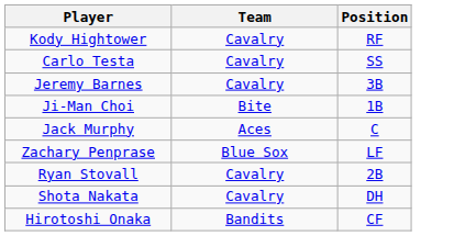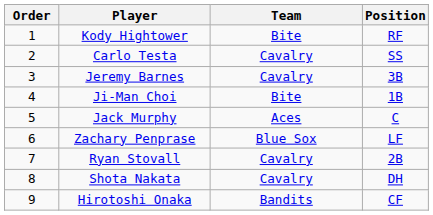+ column: Order | 1 | 2 | 3 | 4 | 5 | 6 | 7 | 8 | 9
Kody Hightower | Team: Cavalry -> Bite
